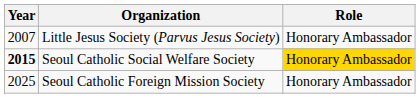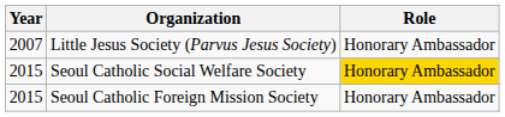Seoul Catholic Social Welfare Society | Year: bold -> normal
Seoul Catholic Foreign Mission Society | Year: 2025 -> 2015
